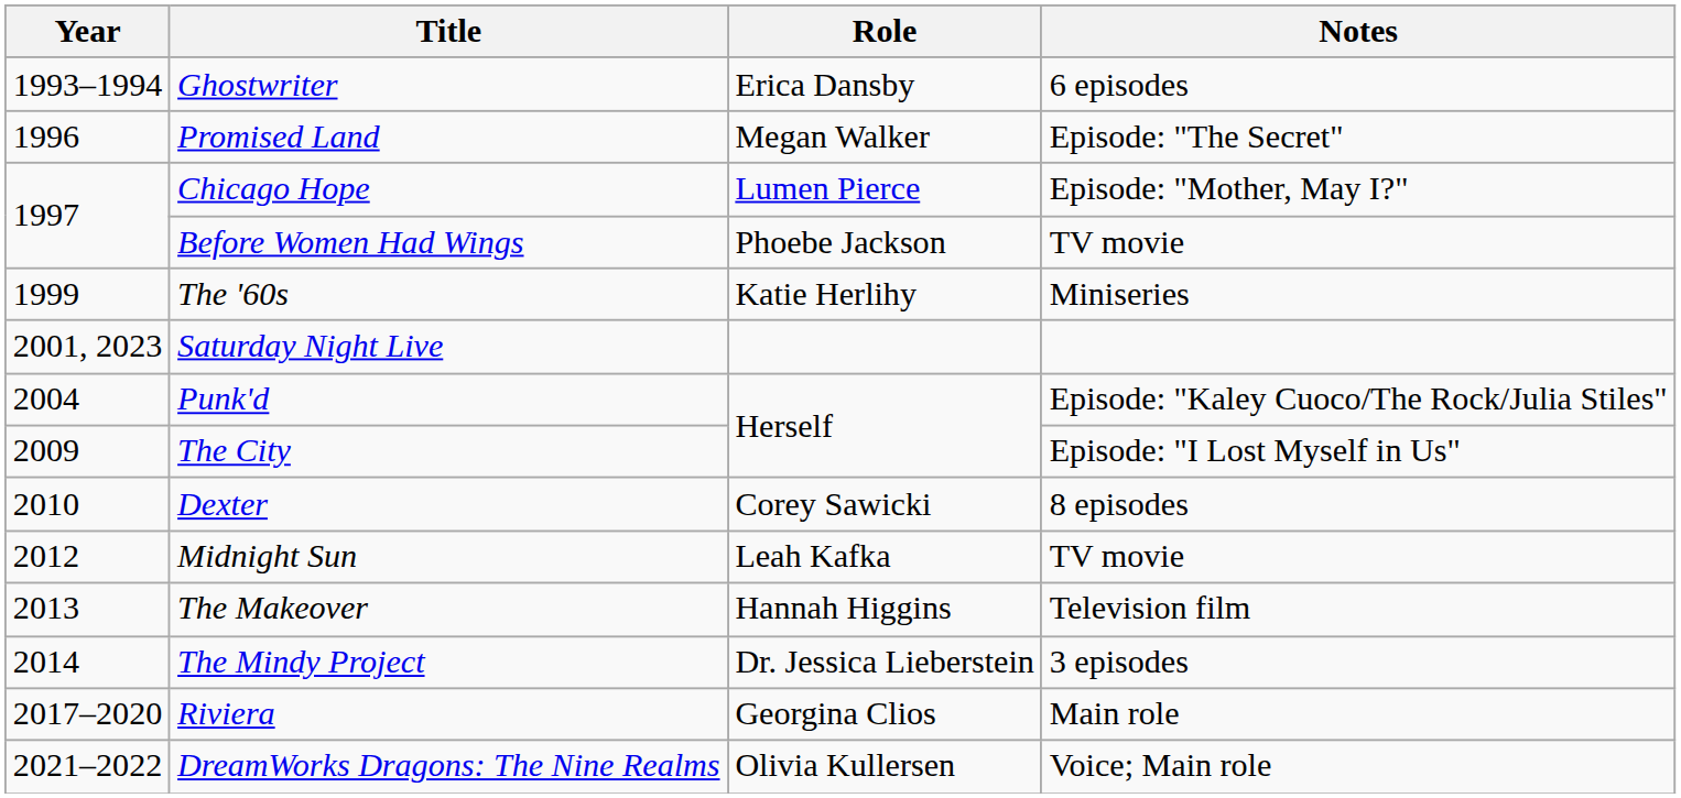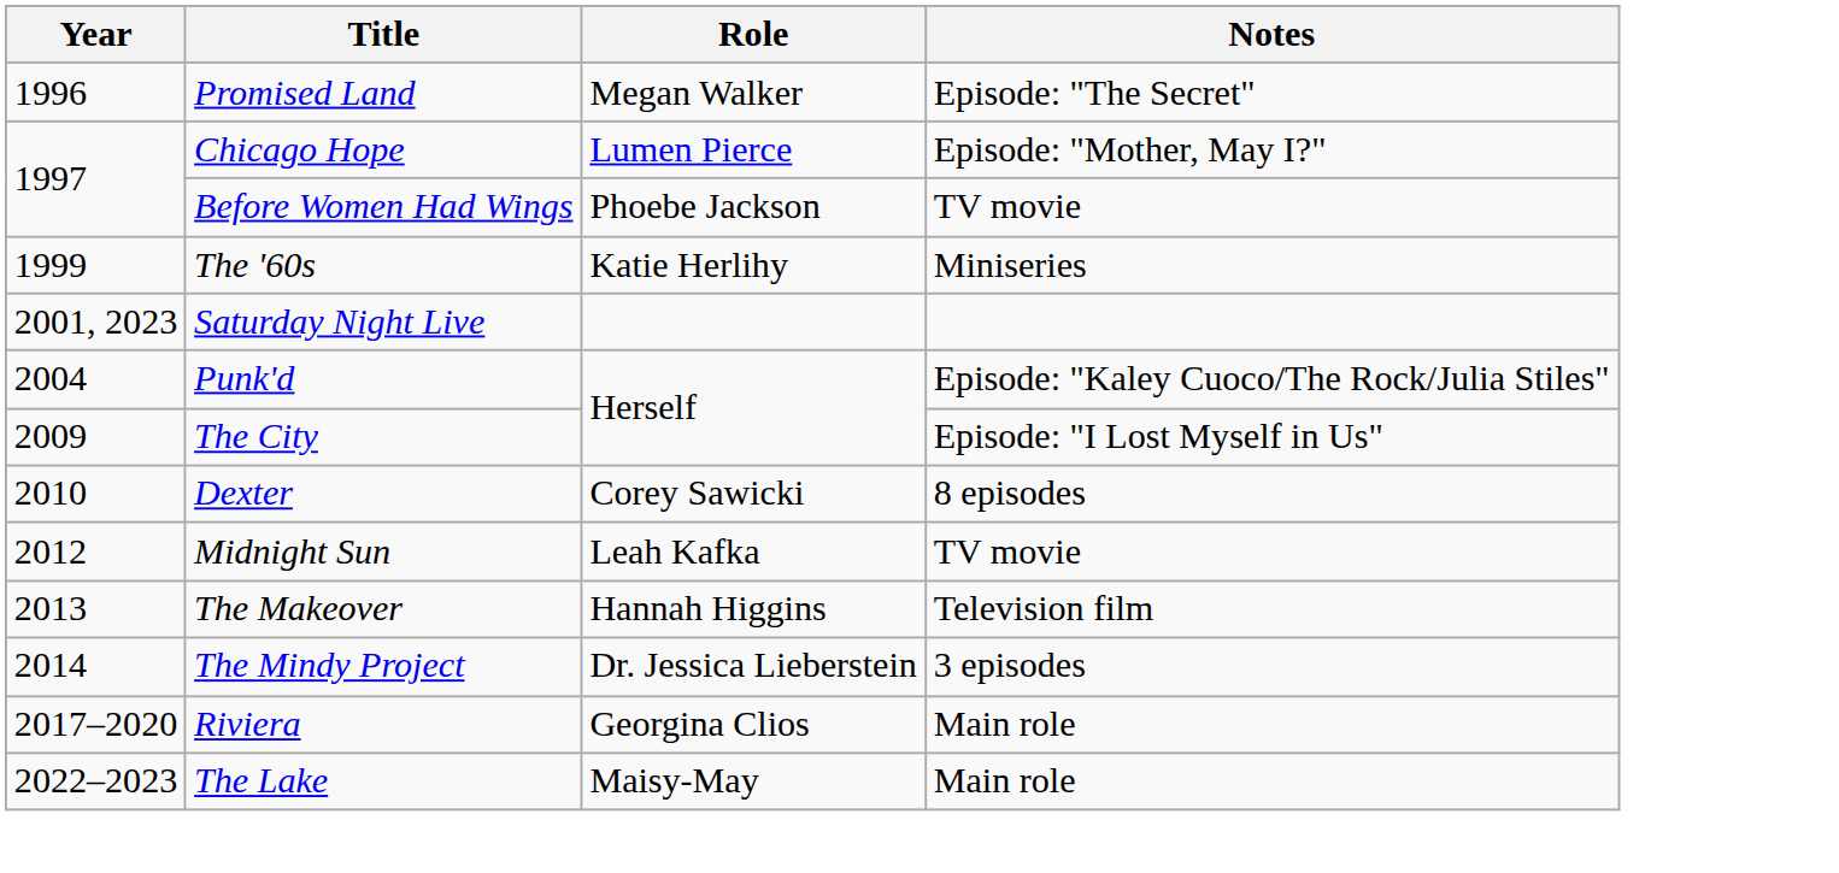- row: 1993–1994 | Ghostwriter | Erica Dansby | 6 episodes
- row: 2021–2022 | DreamWorks Dragons: The Nine Realms | Olivia Kullersen | Voice; Main role
+ row: 2022–2023 | The Lake | Maisy-May | Main role
